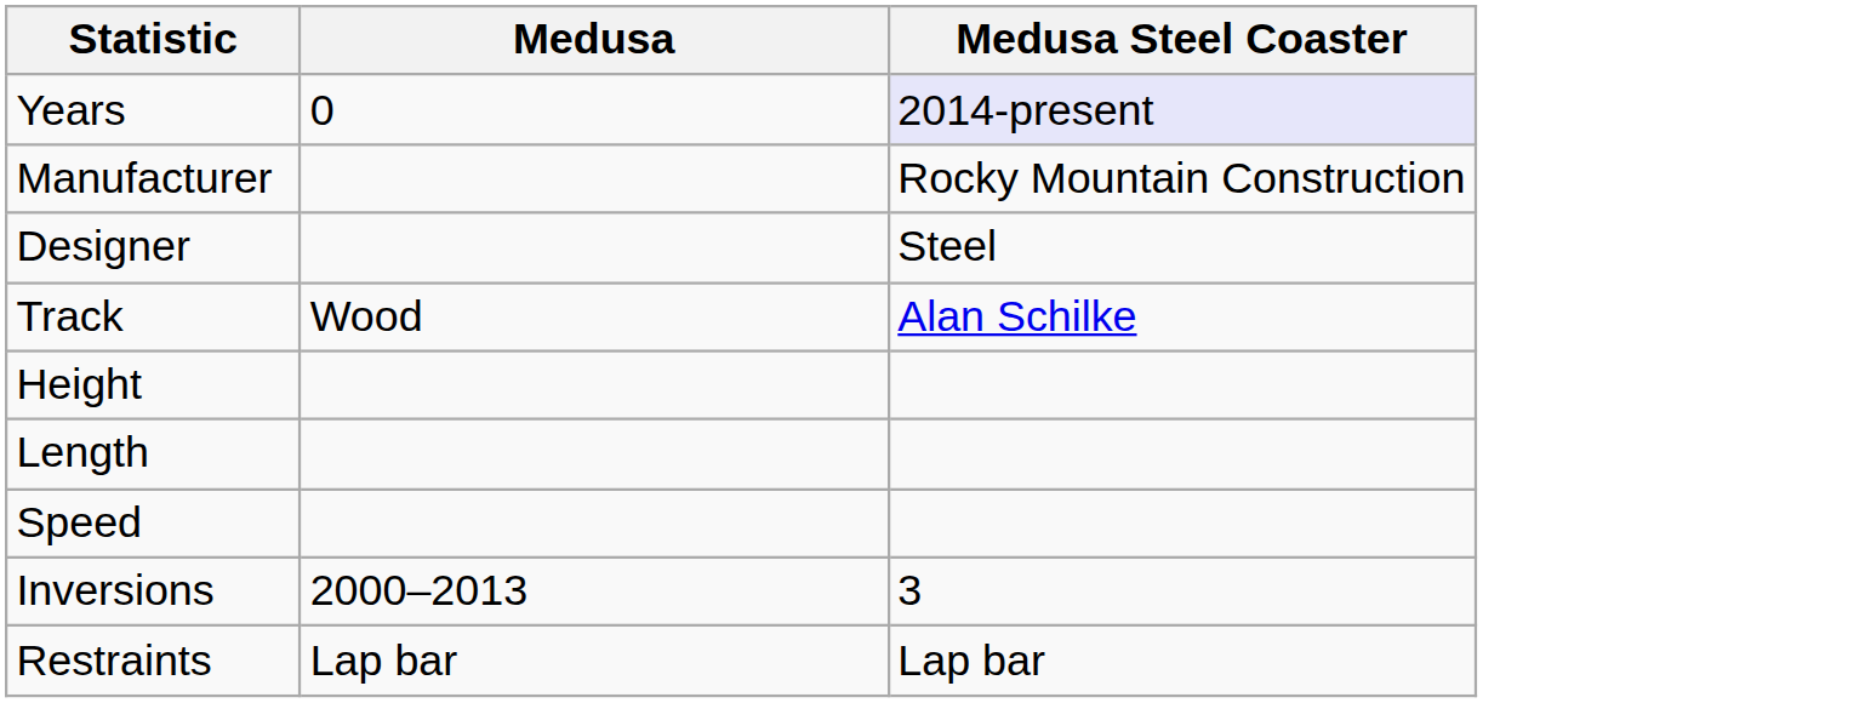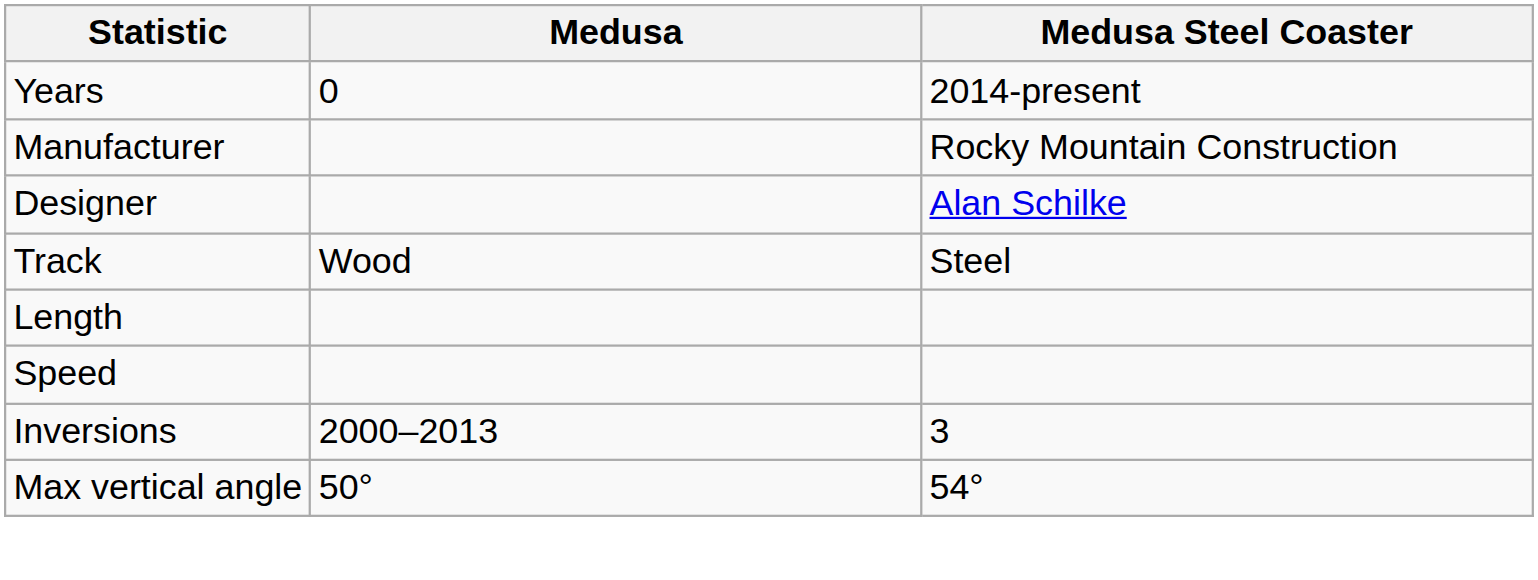Years | Medusa Steel Coaster: lavender background -> no background
Designer | Medusa Steel Coaster: Steel -> Alan Schilke
Track | Medusa Steel Coaster: Alan Schilke -> Steel
- row: Height
+ row: Max vertical angle | 50° | 54°
- row: Restraints | Lap bar | Lap bar
